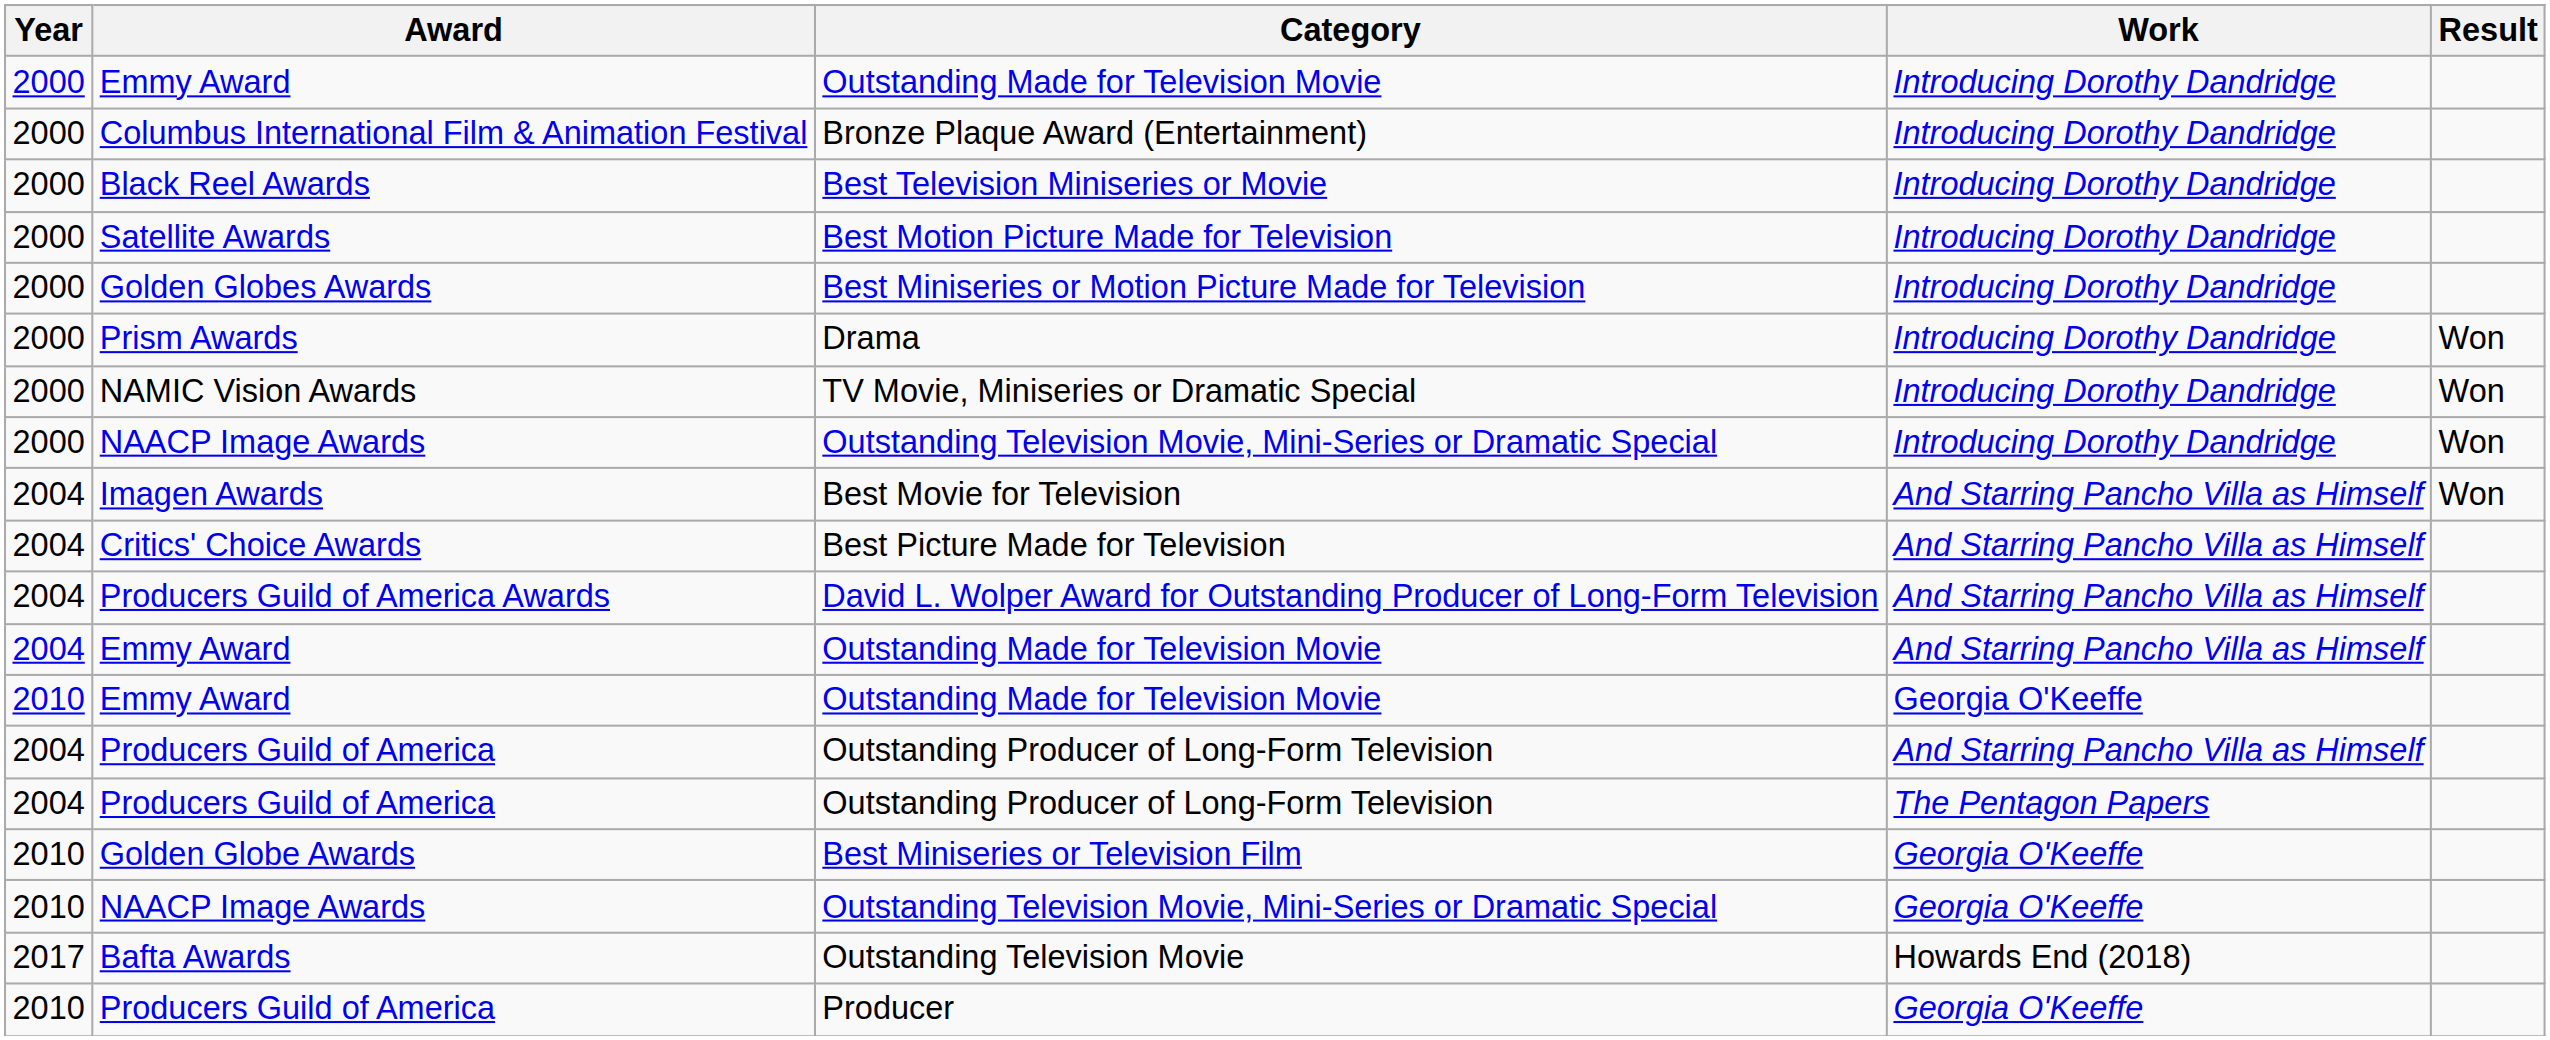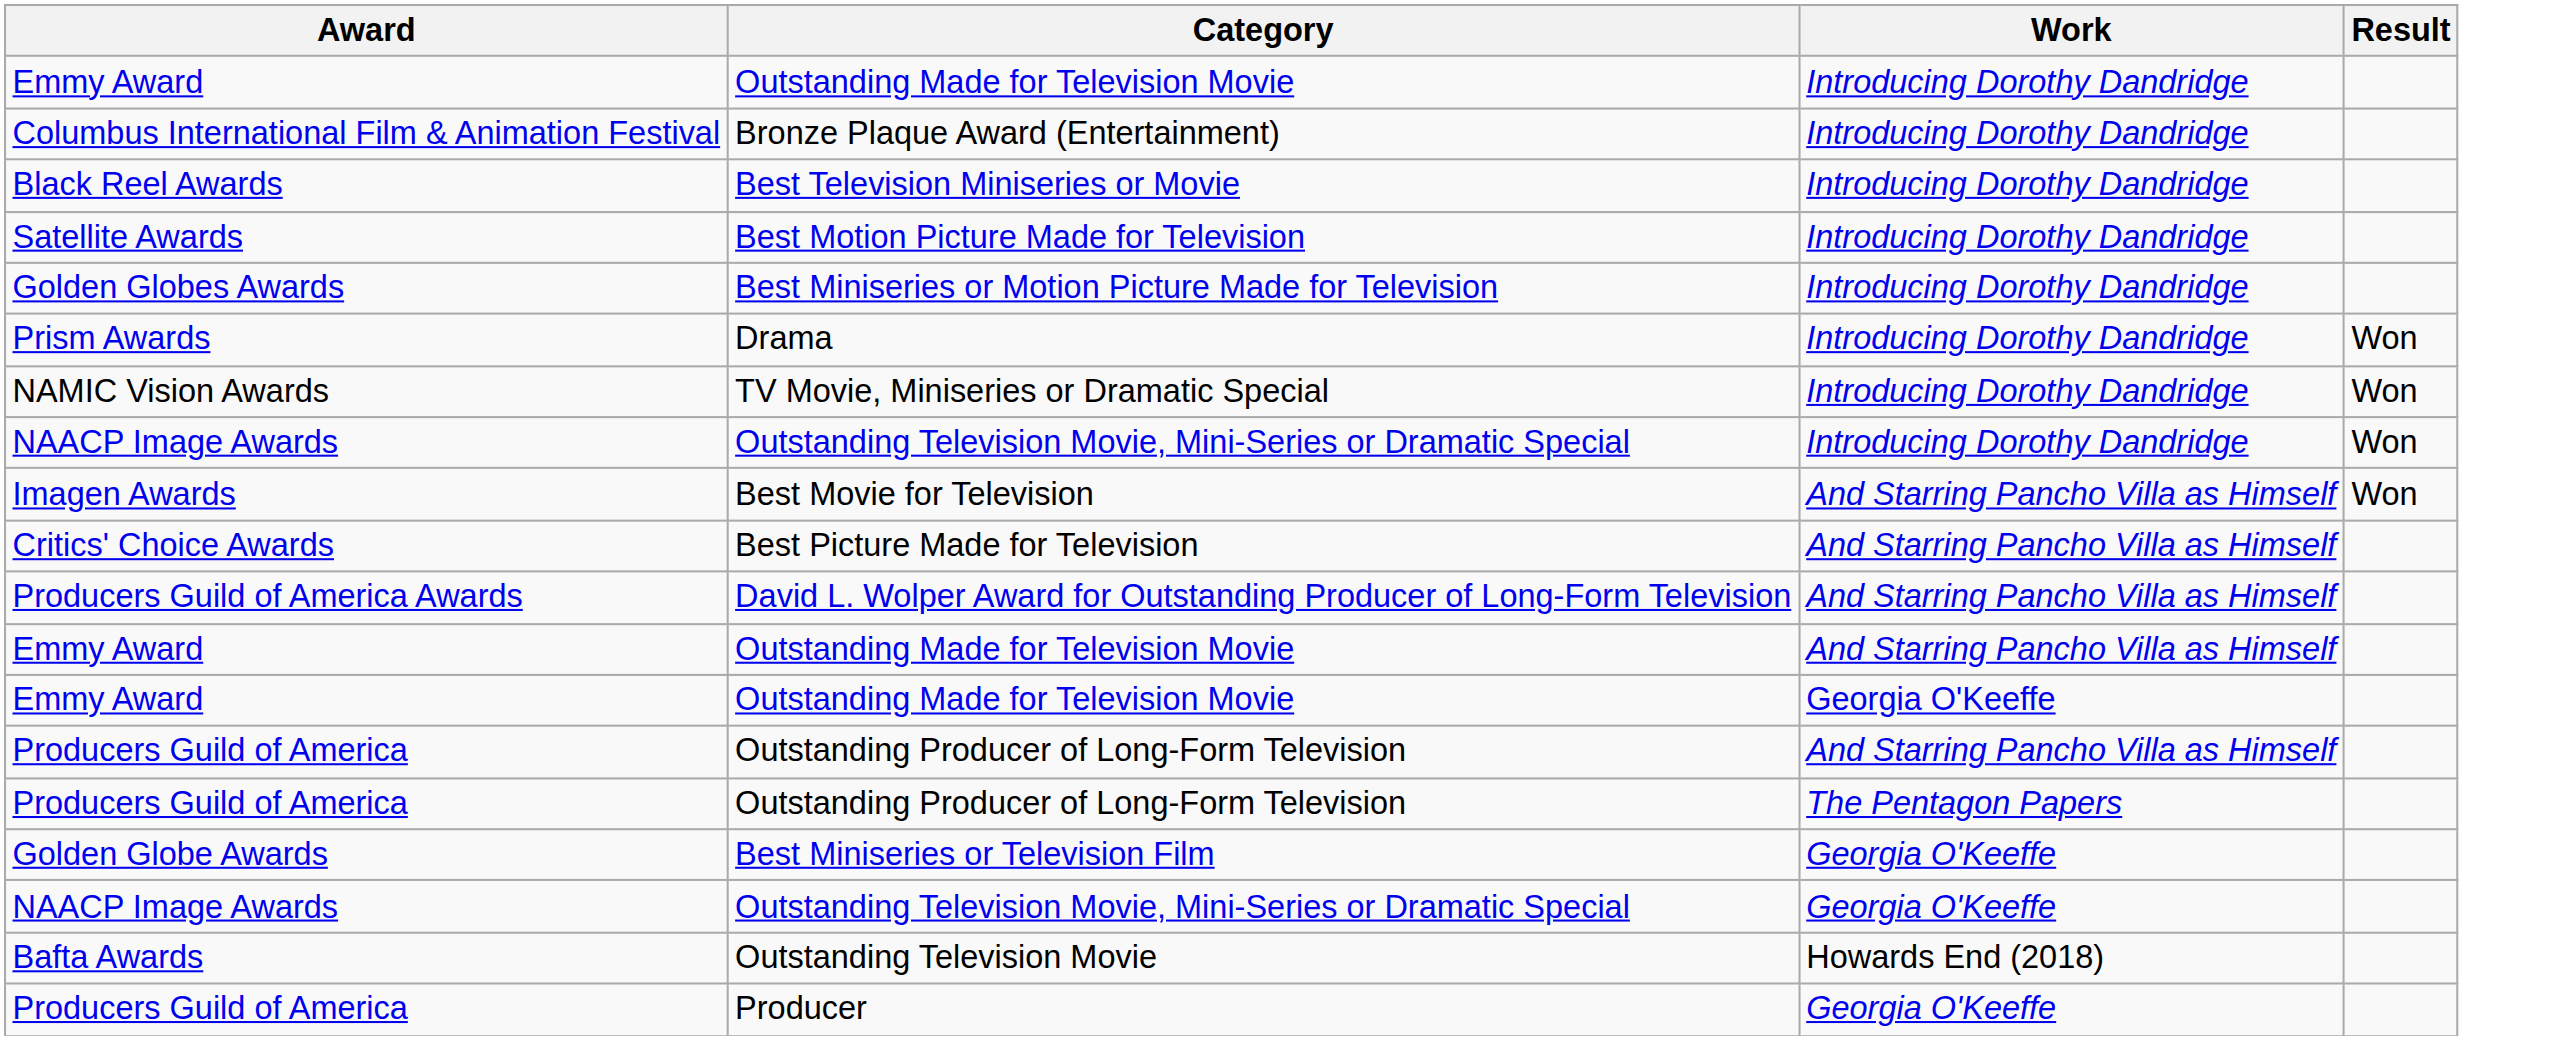- column: Year | 2000 | 2000 | 2000 | 2000 | 2000 | 2000 | 2000 | 2000 | 2004 | 2004 | 2004 | 2004 | 2010 | 2004 | 2004 | 2010 | 2010 | 2017 | 2010
